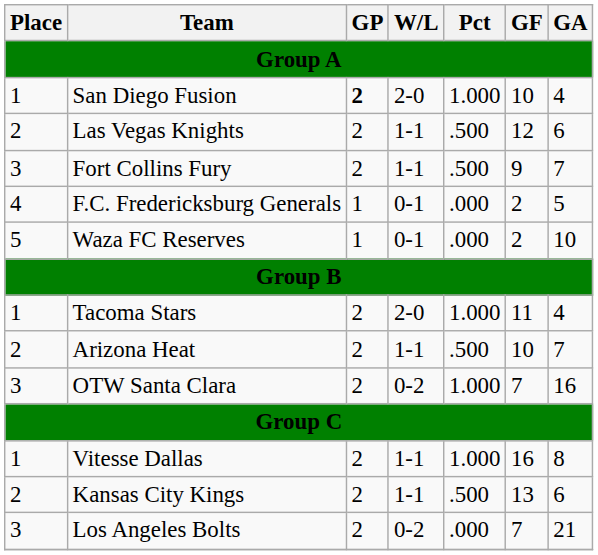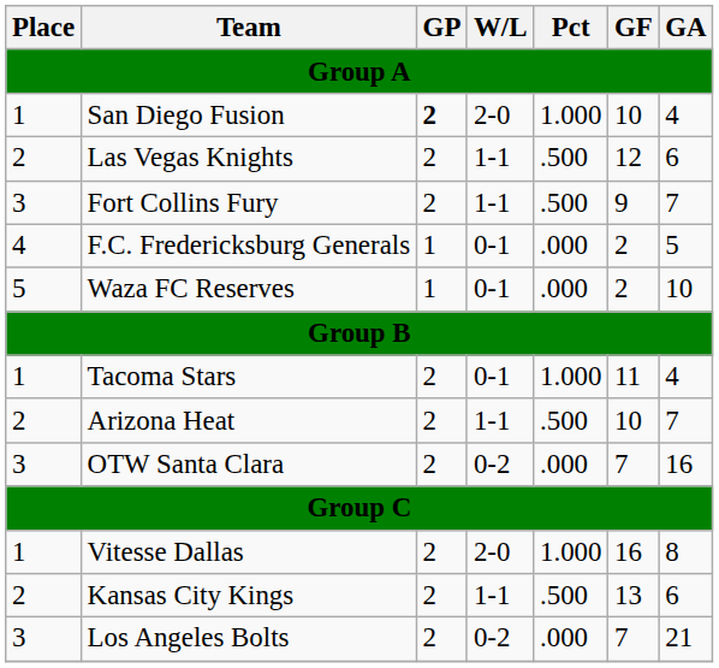Tacoma Stars | W/L: 2-0 -> 0-1
OTW Santa Clara | Pct: 1.000 -> .000
Vitesse Dallas | W/L: 1-1 -> 2-0
